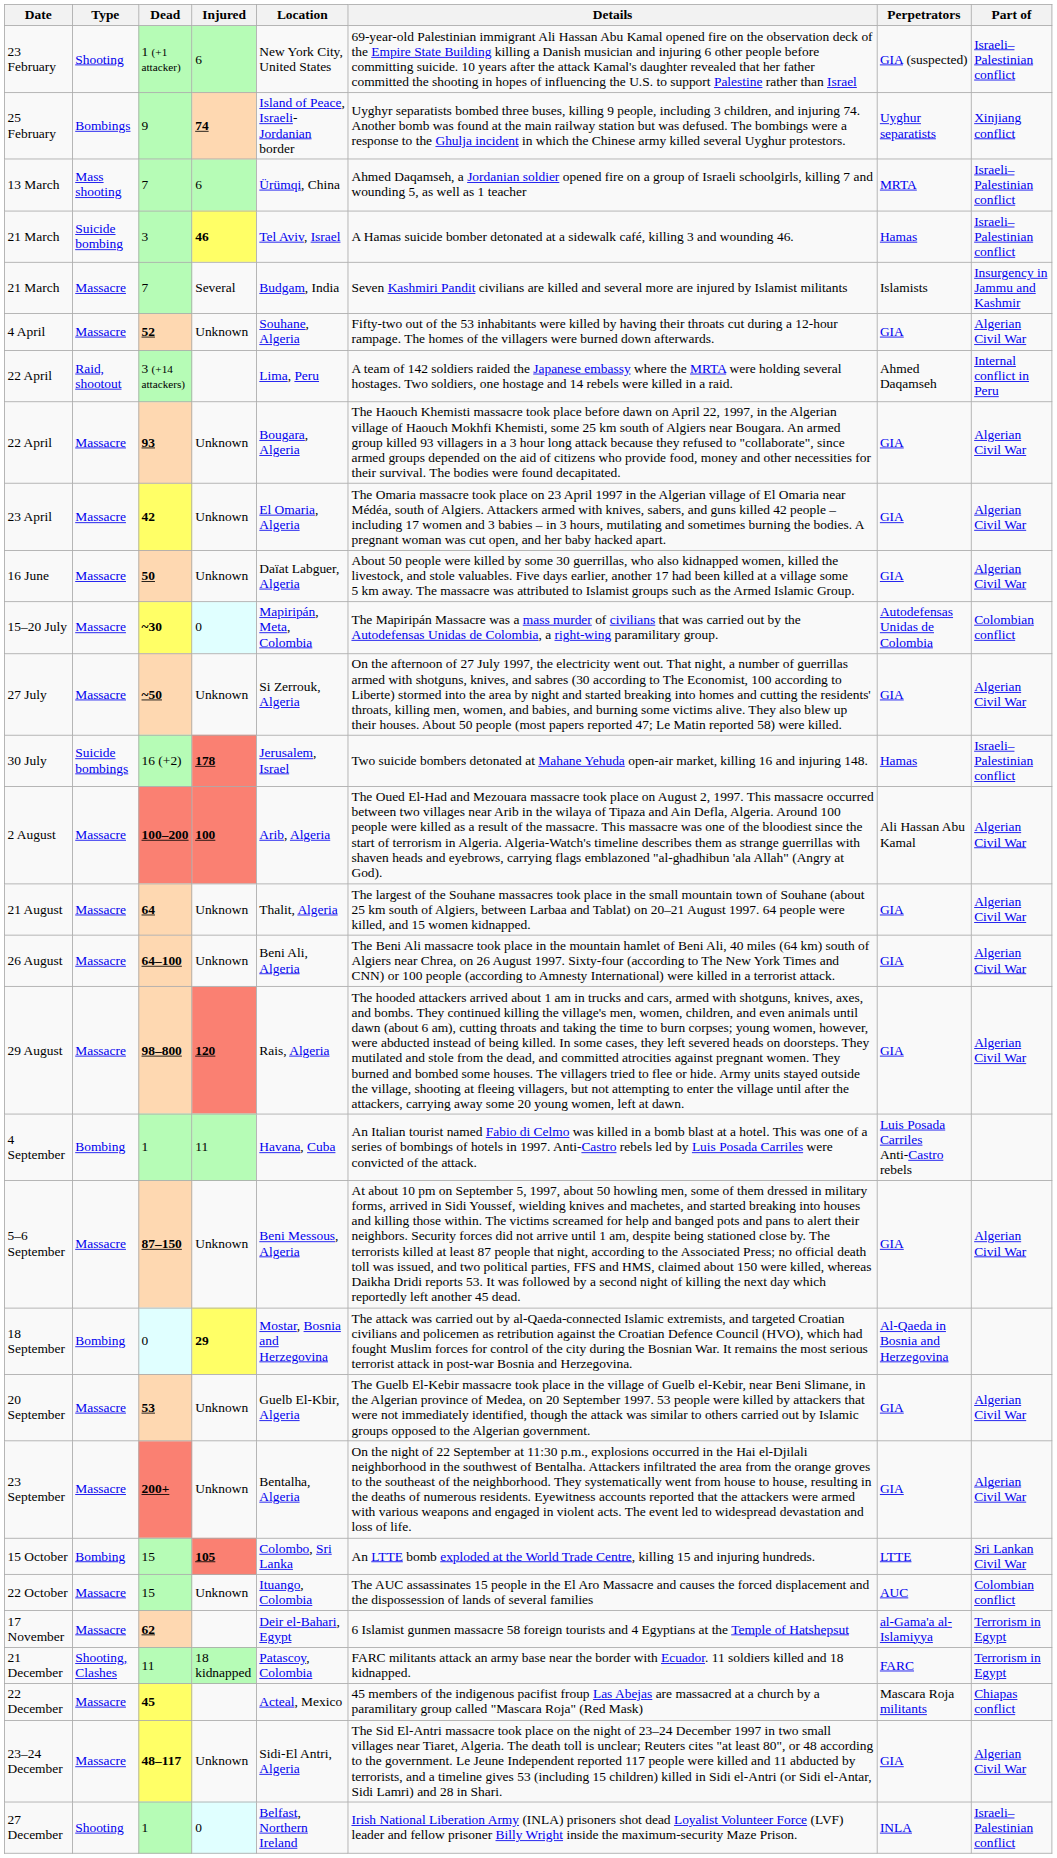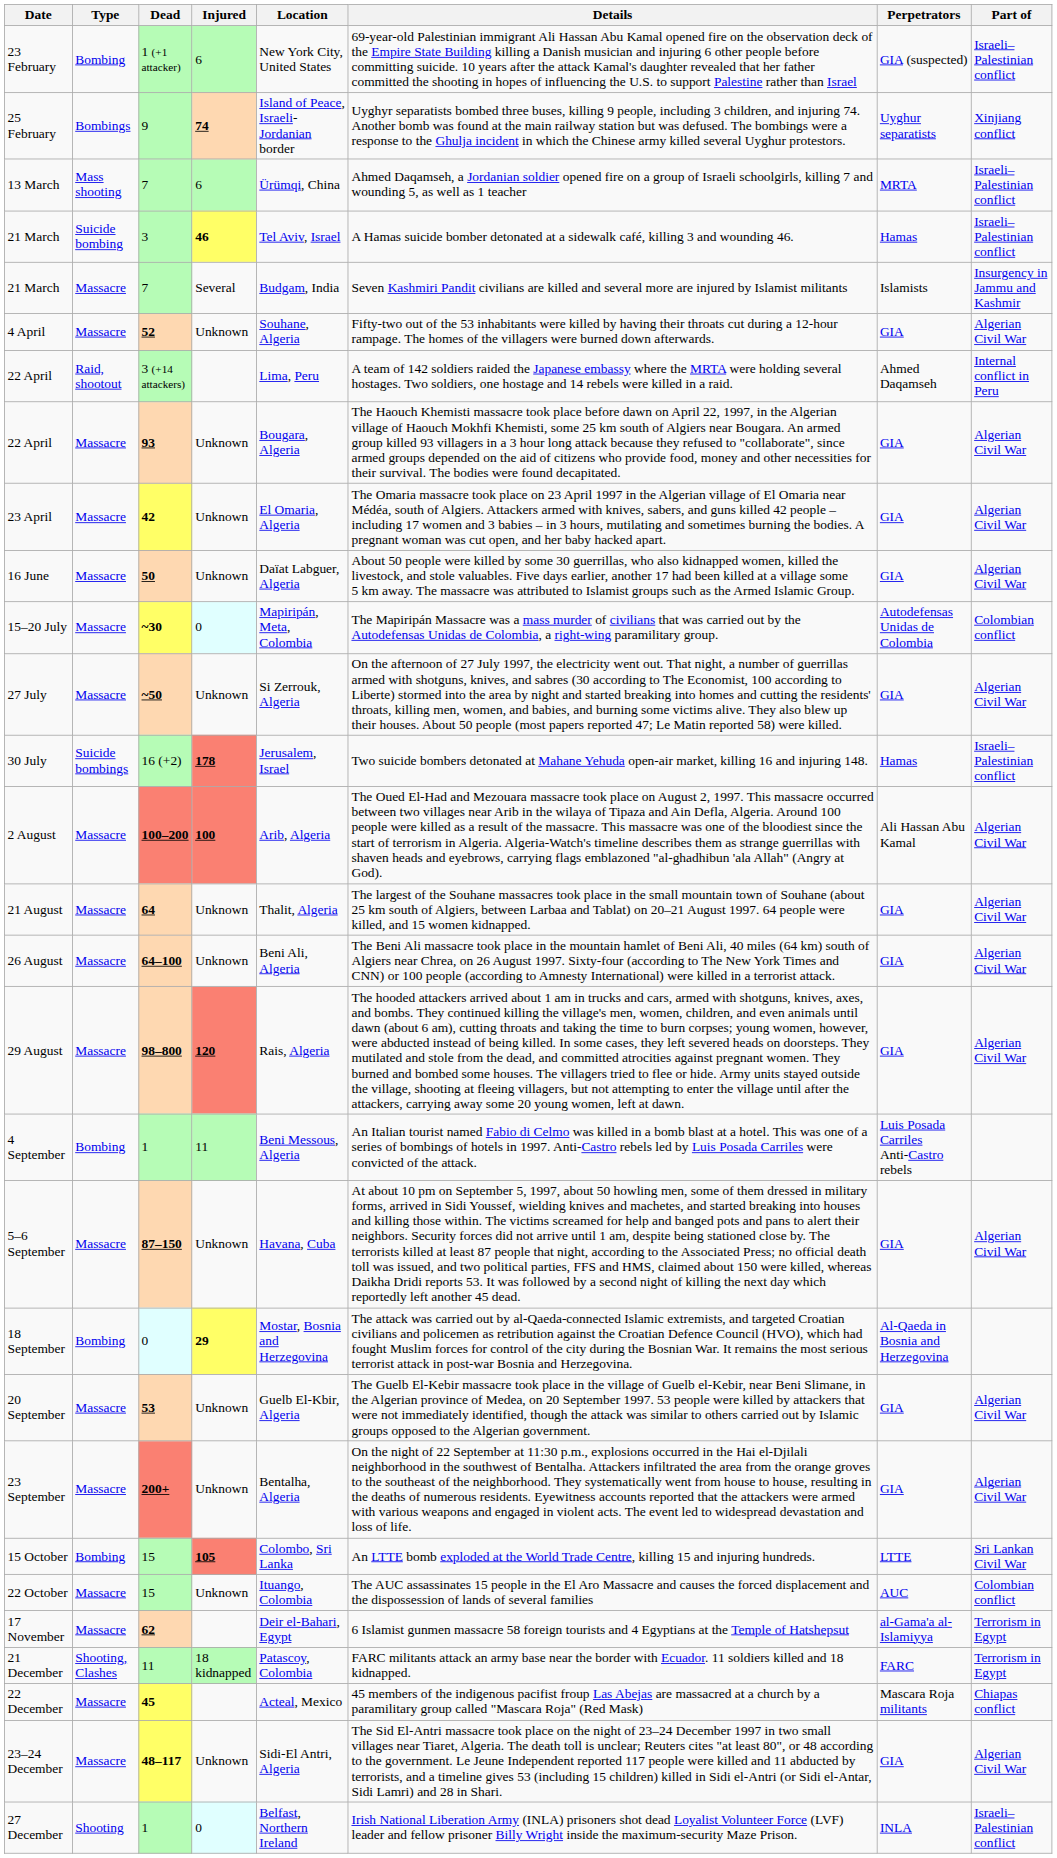23 February | Type: Shooting -> Bombing
4 September | Location: Havana, Cuba -> Beni Messous, Algeria
5–6 September | Location: Beni Messous, Algeria -> Havana, Cuba
